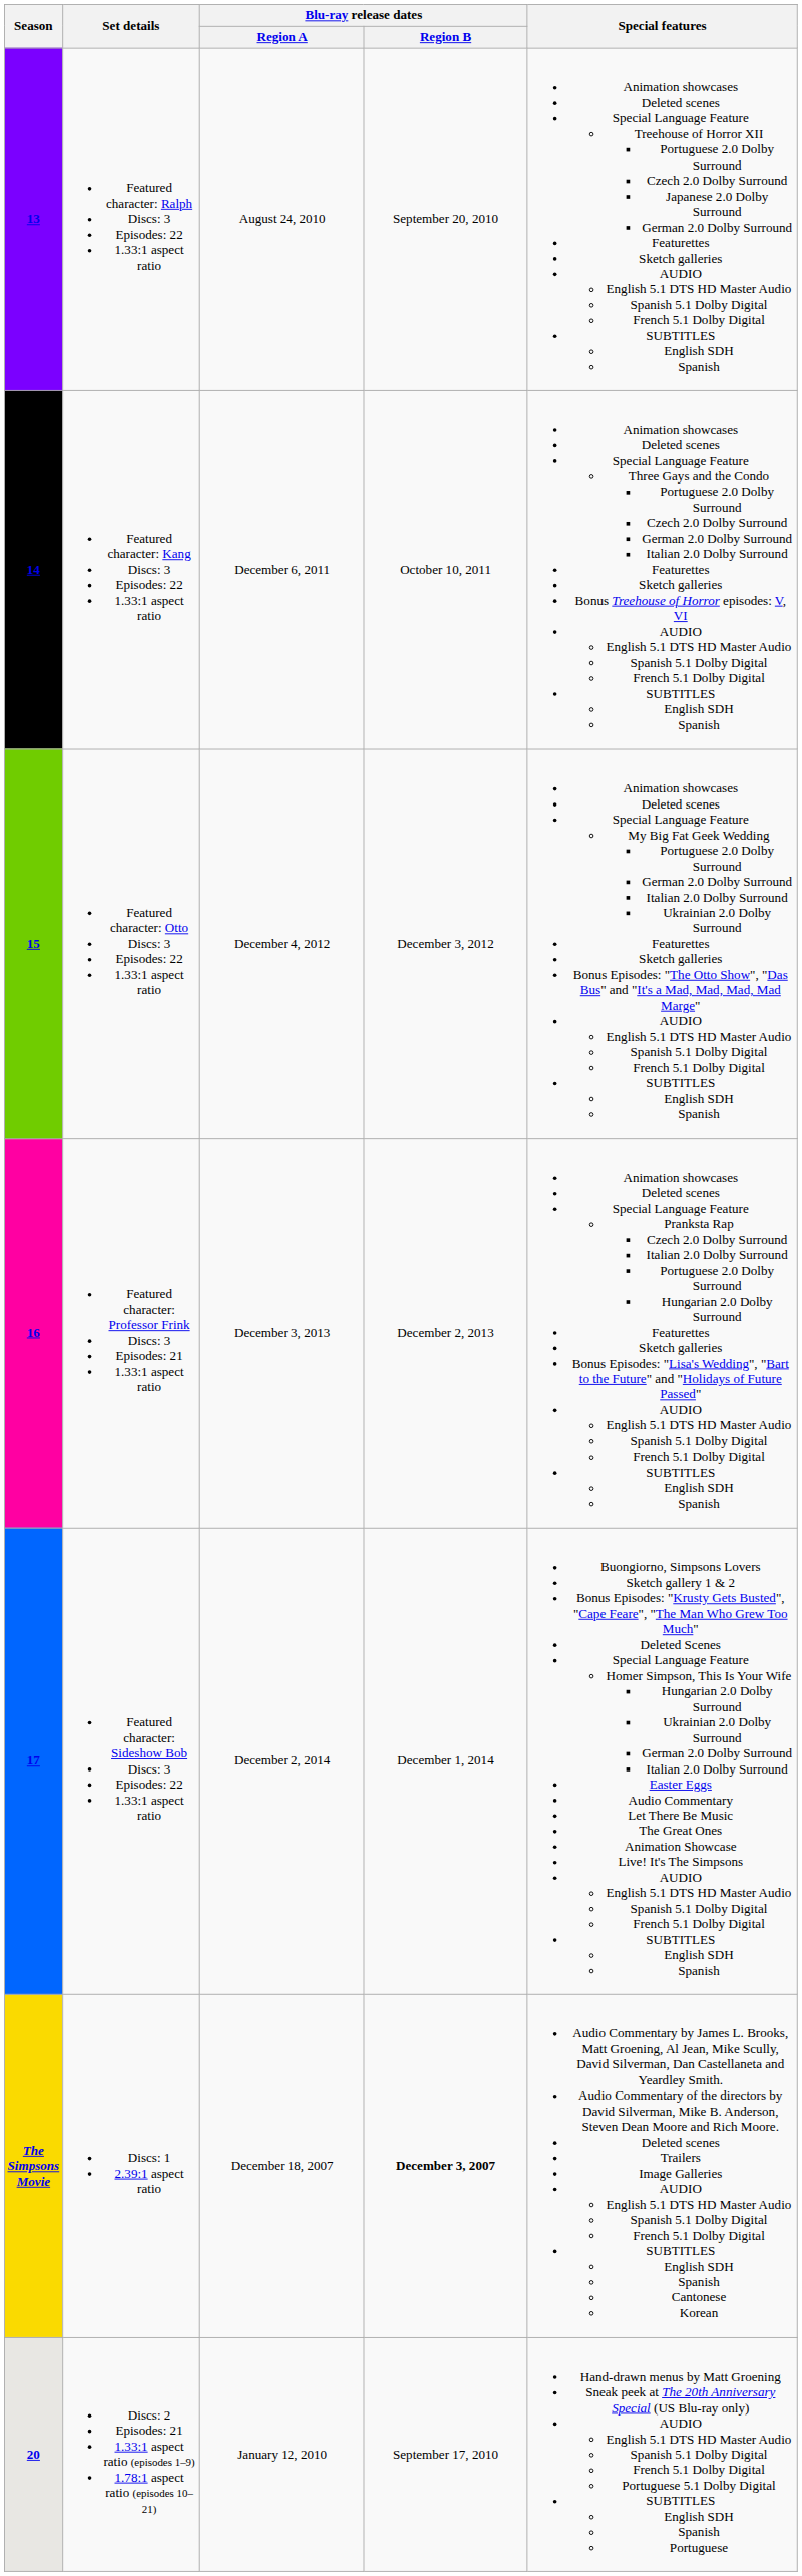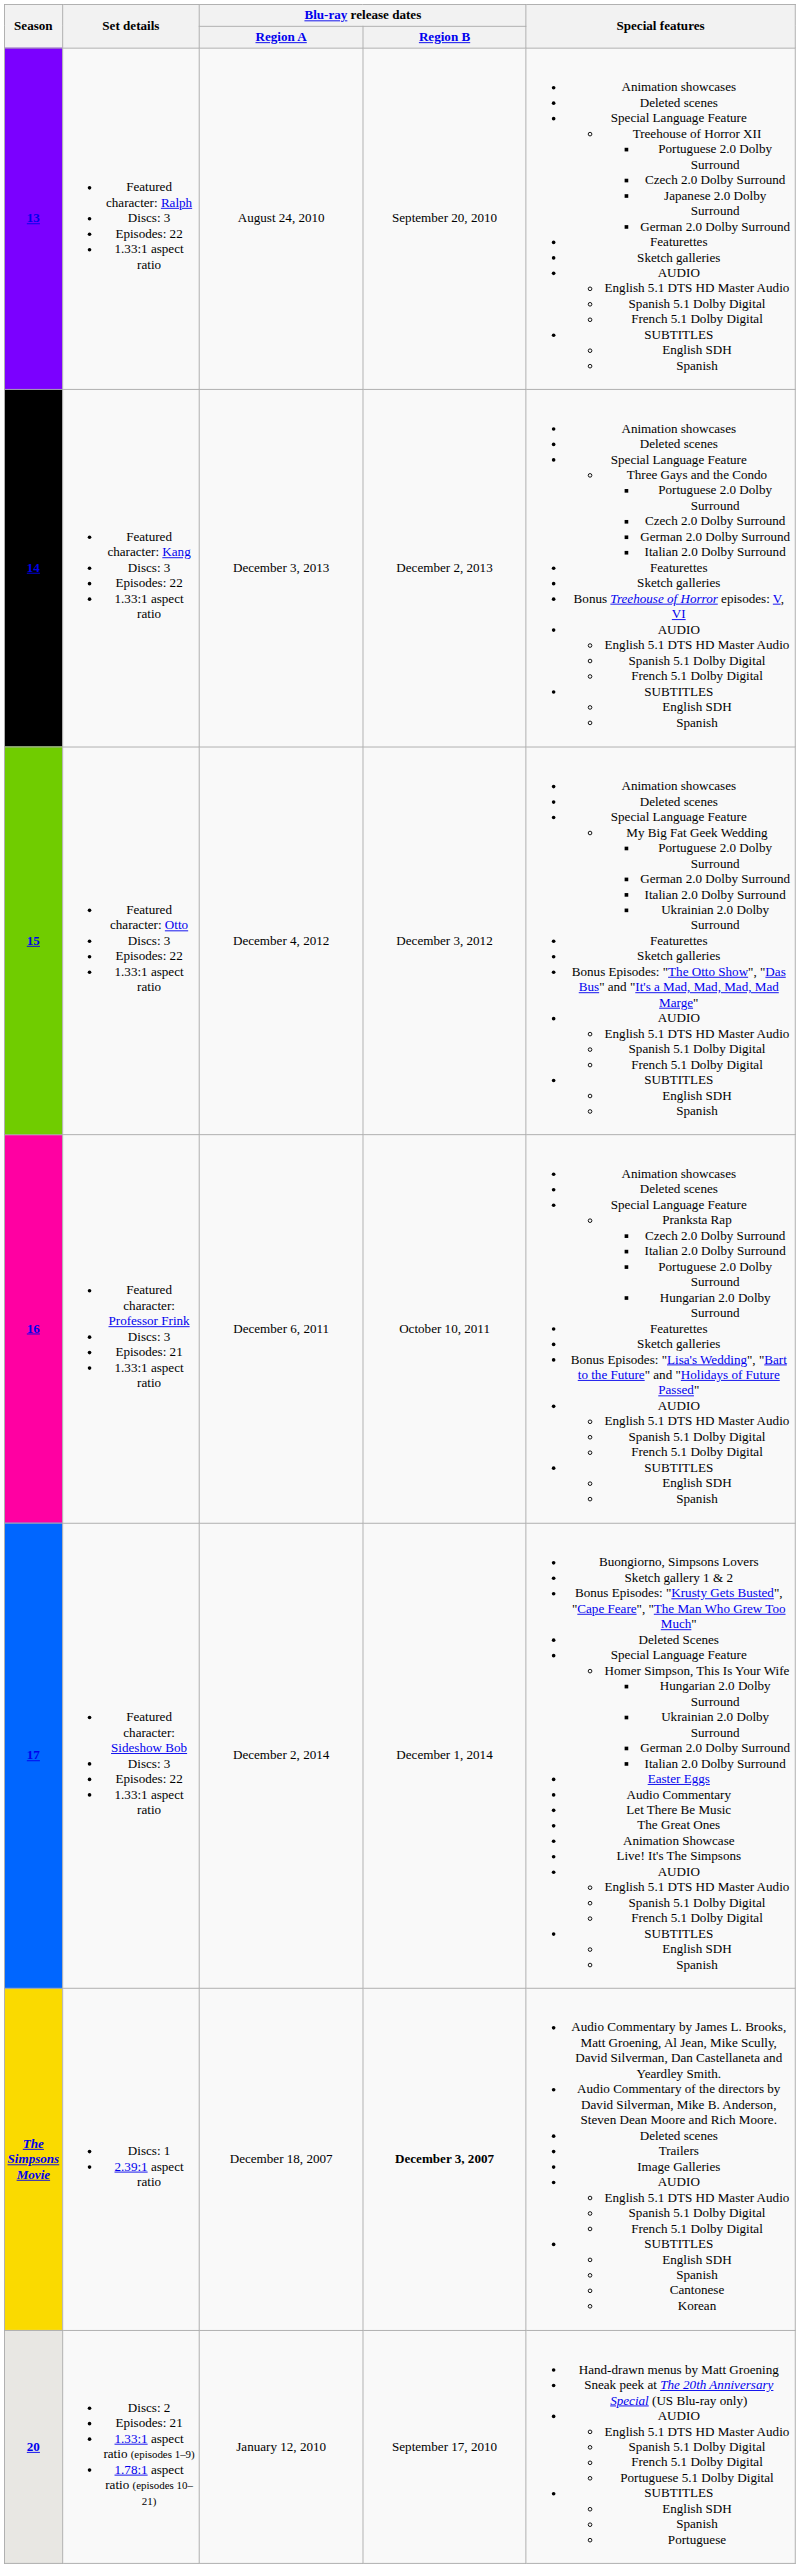14 | Blu-ray release dates / Region A: December 6, 2011 -> December 3, 2013
14 | Blu-ray release dates / Region B: October 10, 2011 -> December 2, 2013
16 | Blu-ray release dates / Region A: December 3, 2013 -> December 6, 2011
16 | Blu-ray release dates / Region B: December 2, 2013 -> October 10, 2011
